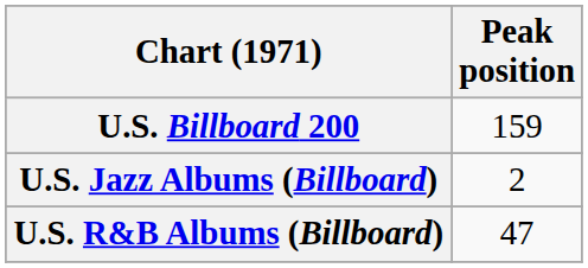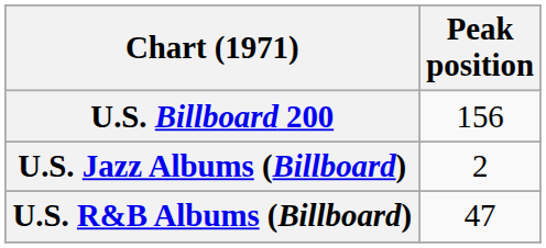U.S. Billboard 200 | Peak position: 159 -> 156
